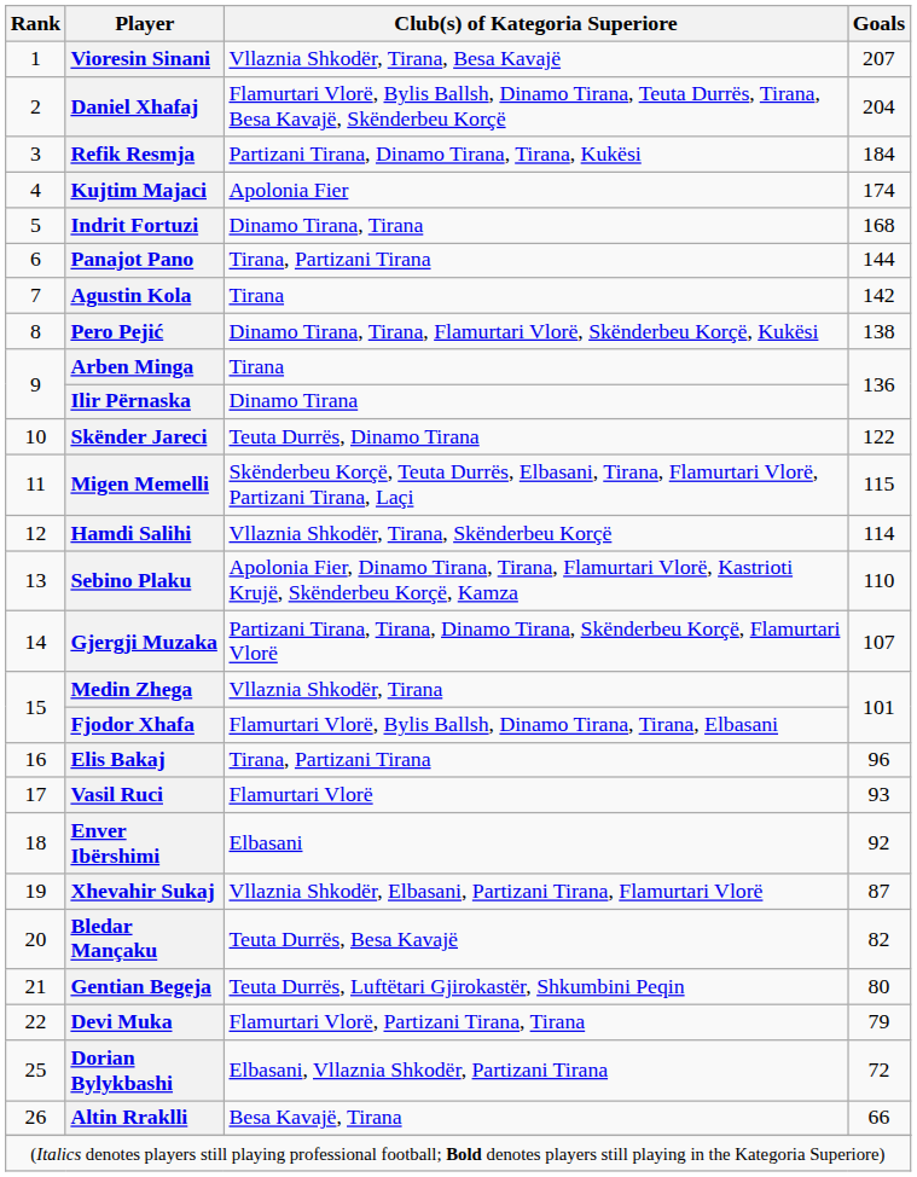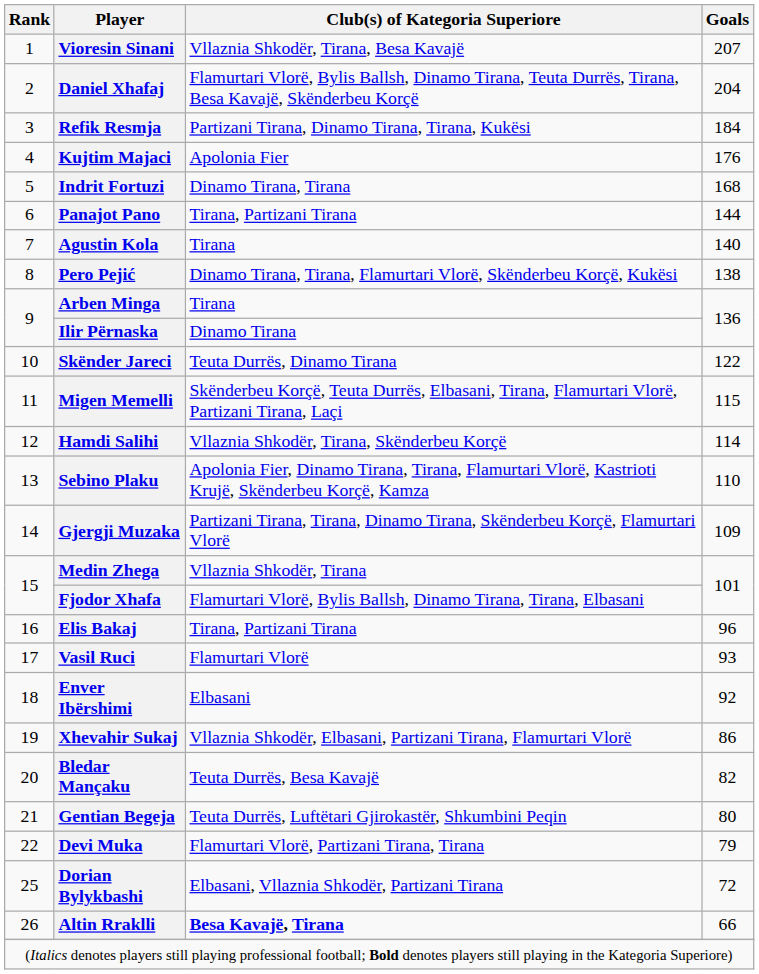Kujtim Majaci | Goals: 174 -> 176
Agustin Kola | Goals: 142 -> 140
Gjergji Muzaka | Goals: 107 -> 109
Xhevahir Sukaj | Goals: 87 -> 86
Altin Rraklli | Club(s) of Kategoria Superiore: normal -> bold
